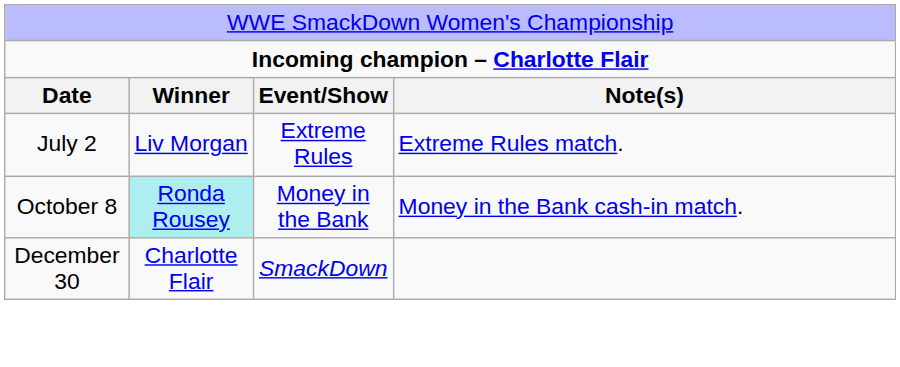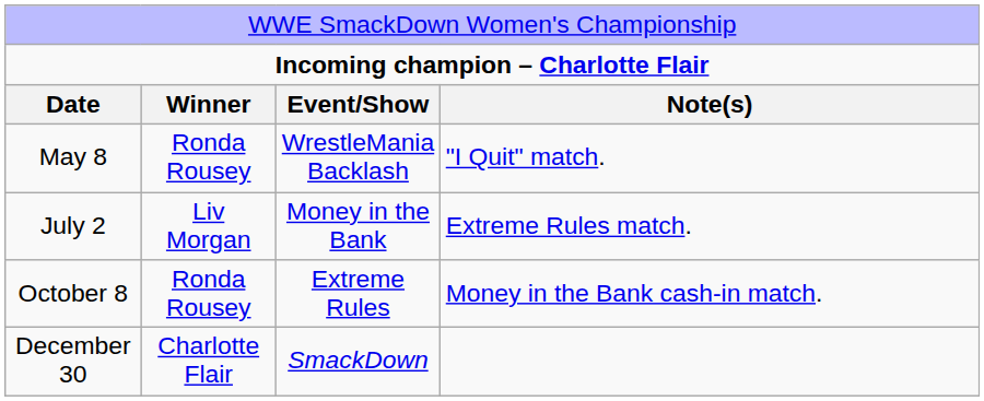+ row: May 8 | Ronda Rousey | WrestleMania Backlash | "I Quit" match.
July 2 | column 3: Extreme Rules -> Money in the Bank
October 8 | column 2: paleturquoise background -> no background
October 8 | column 3: Money in the Bank -> Extreme Rules
